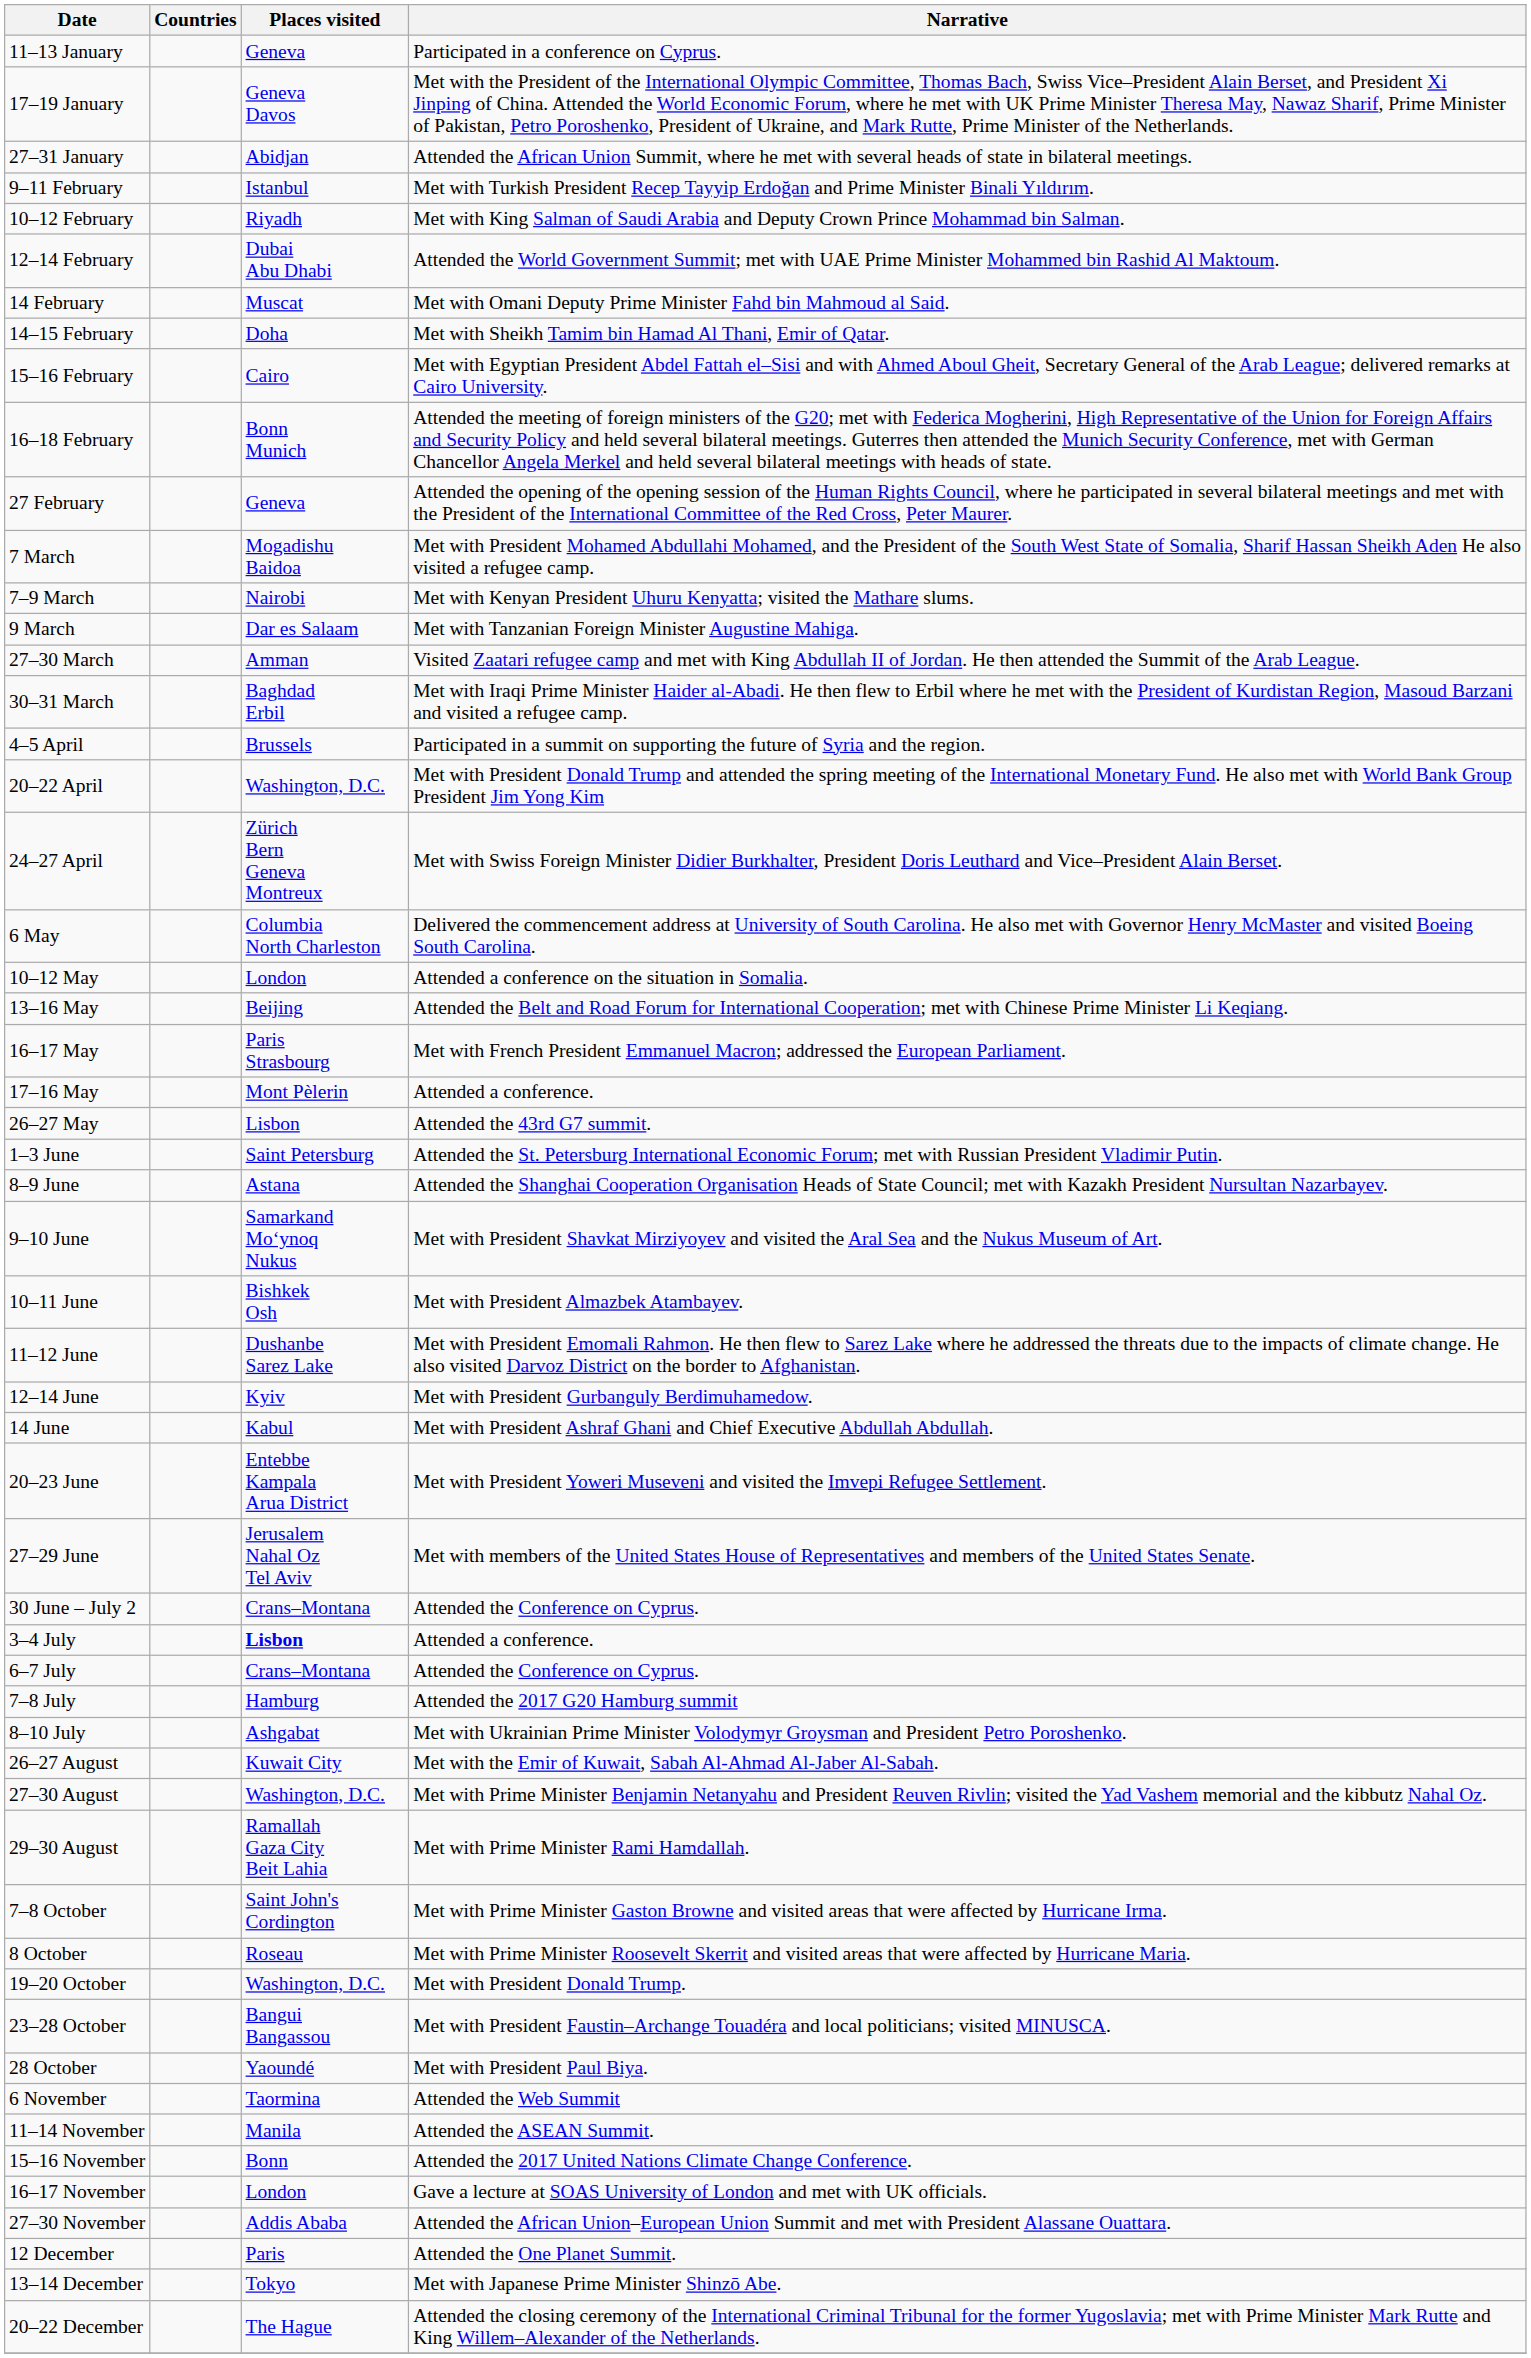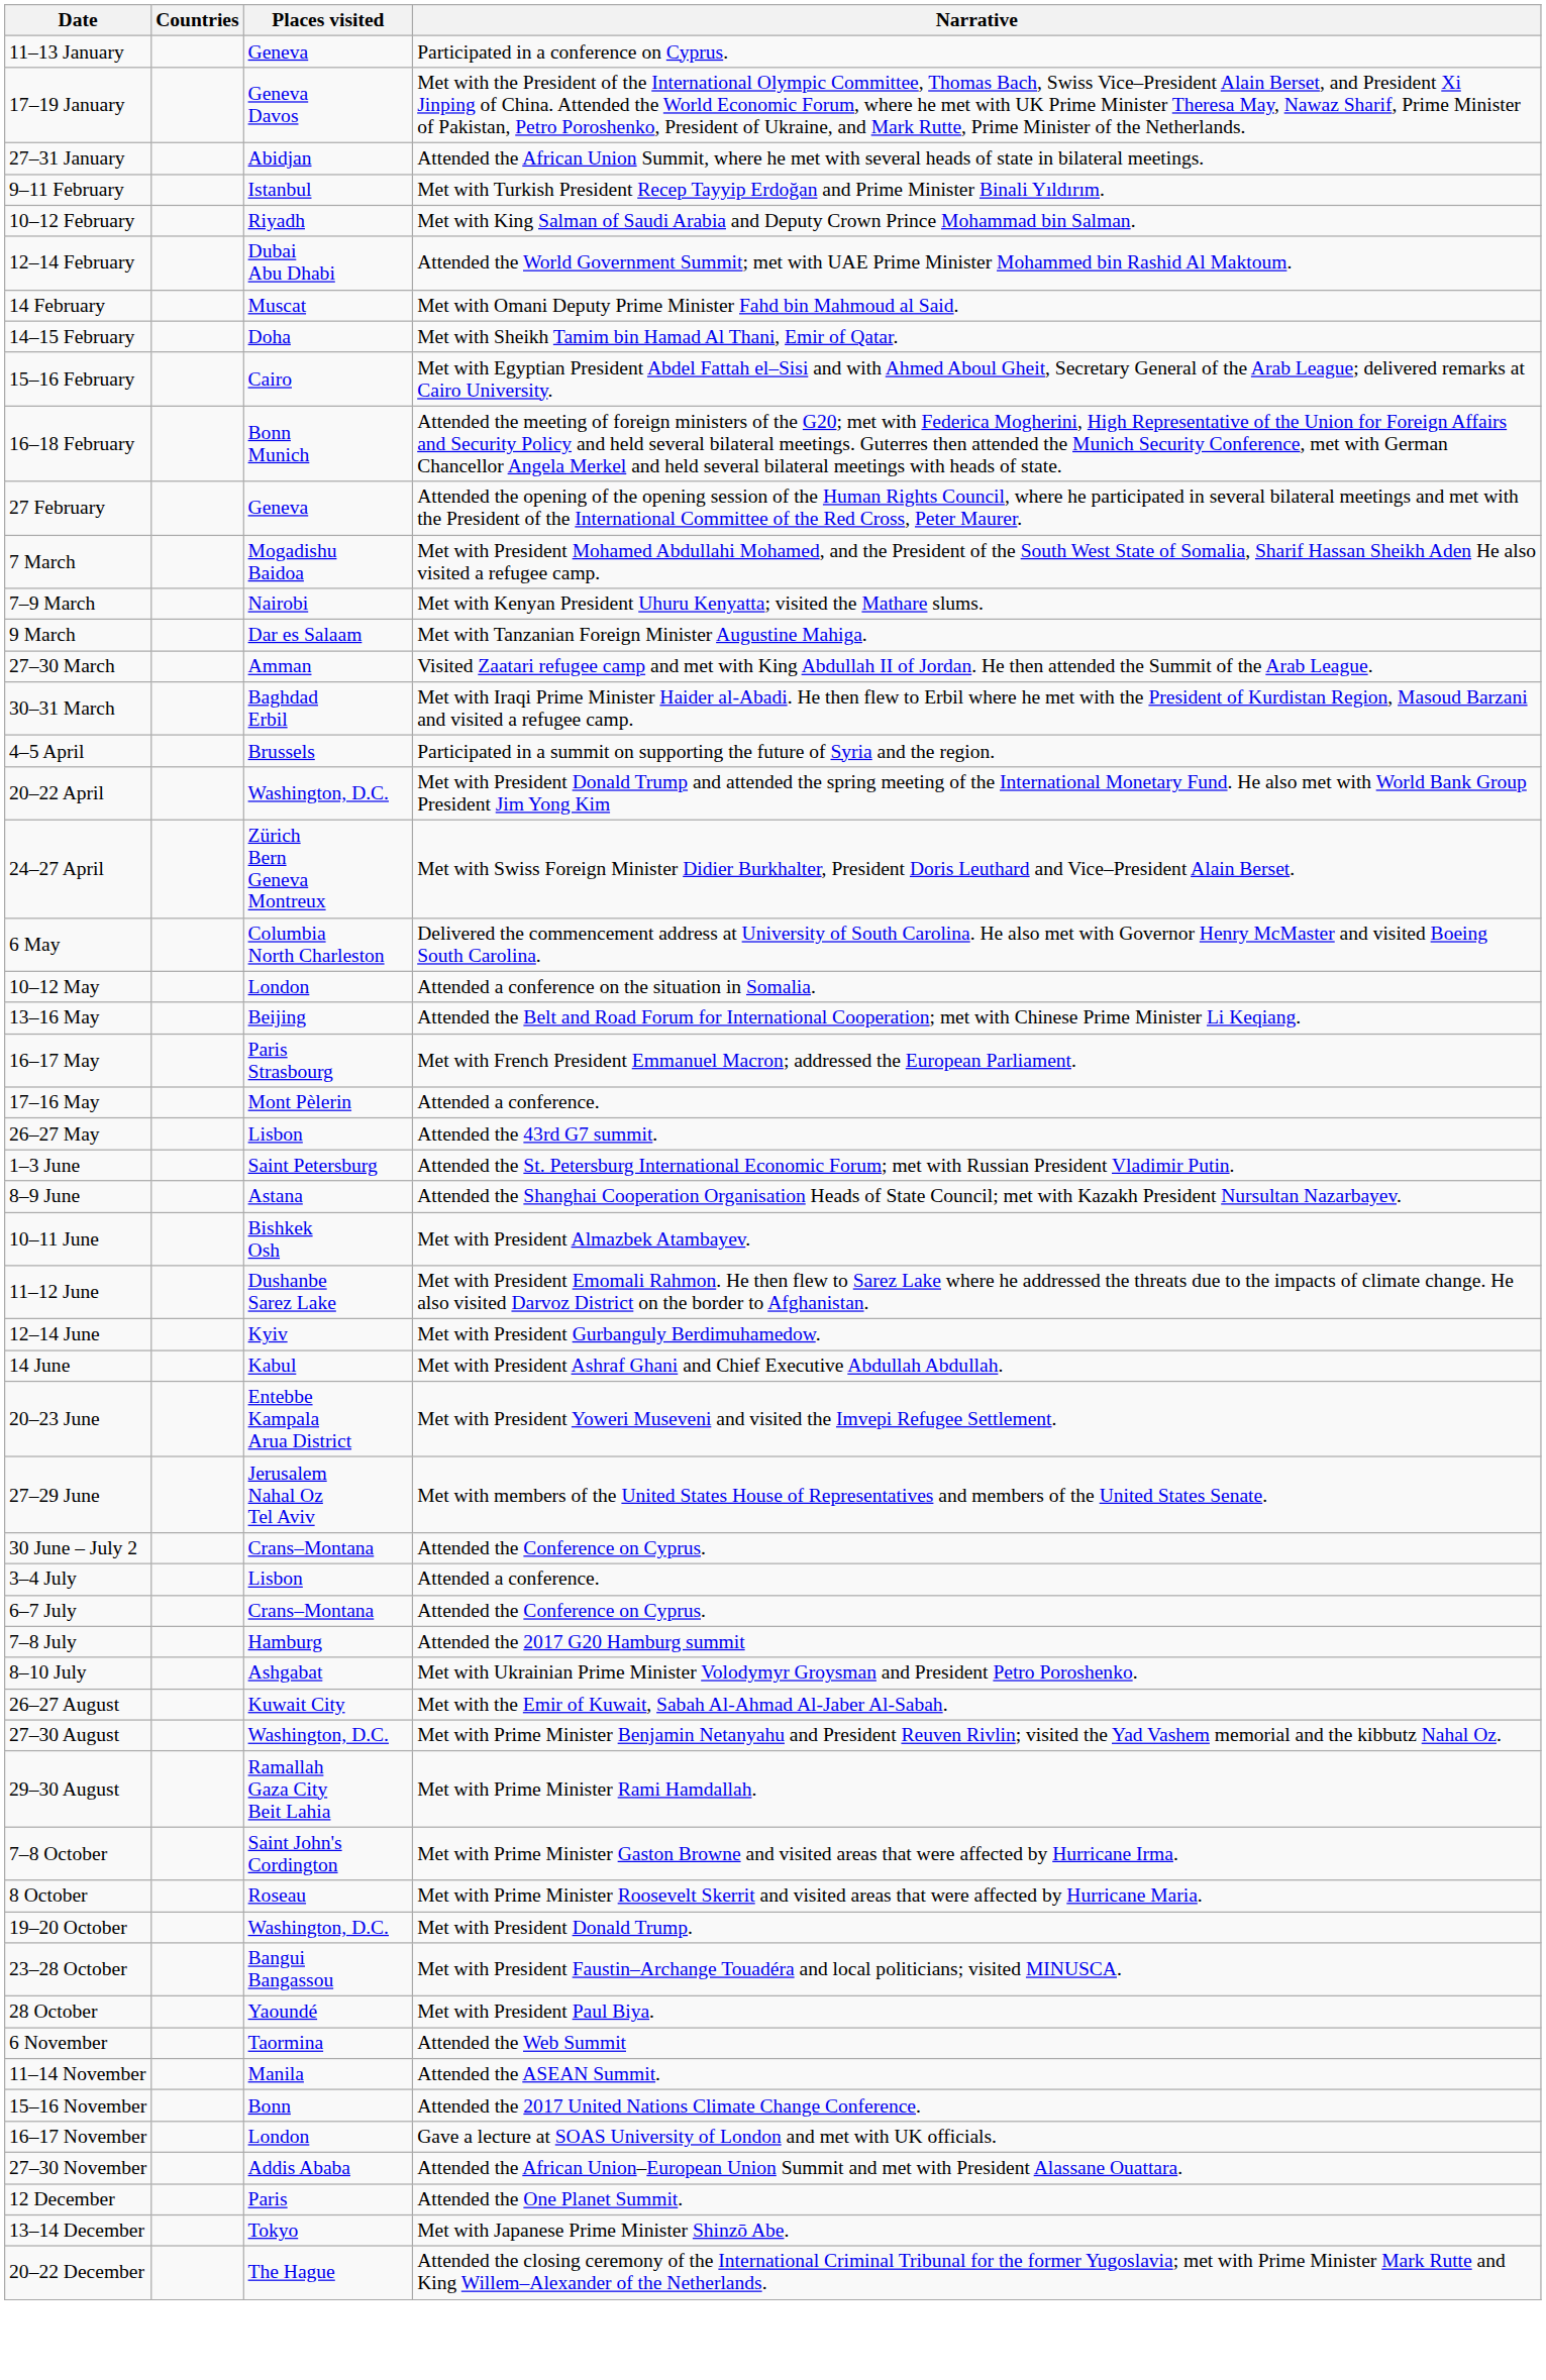- row: 9–10 June | Samarkand Mo‘ynoq Nukus | Met with President Shavkat Mirziyoyev and visited the Aral Sea and the Nukus Museum of Art.
3–4 July | Places visited: bold -> normal
